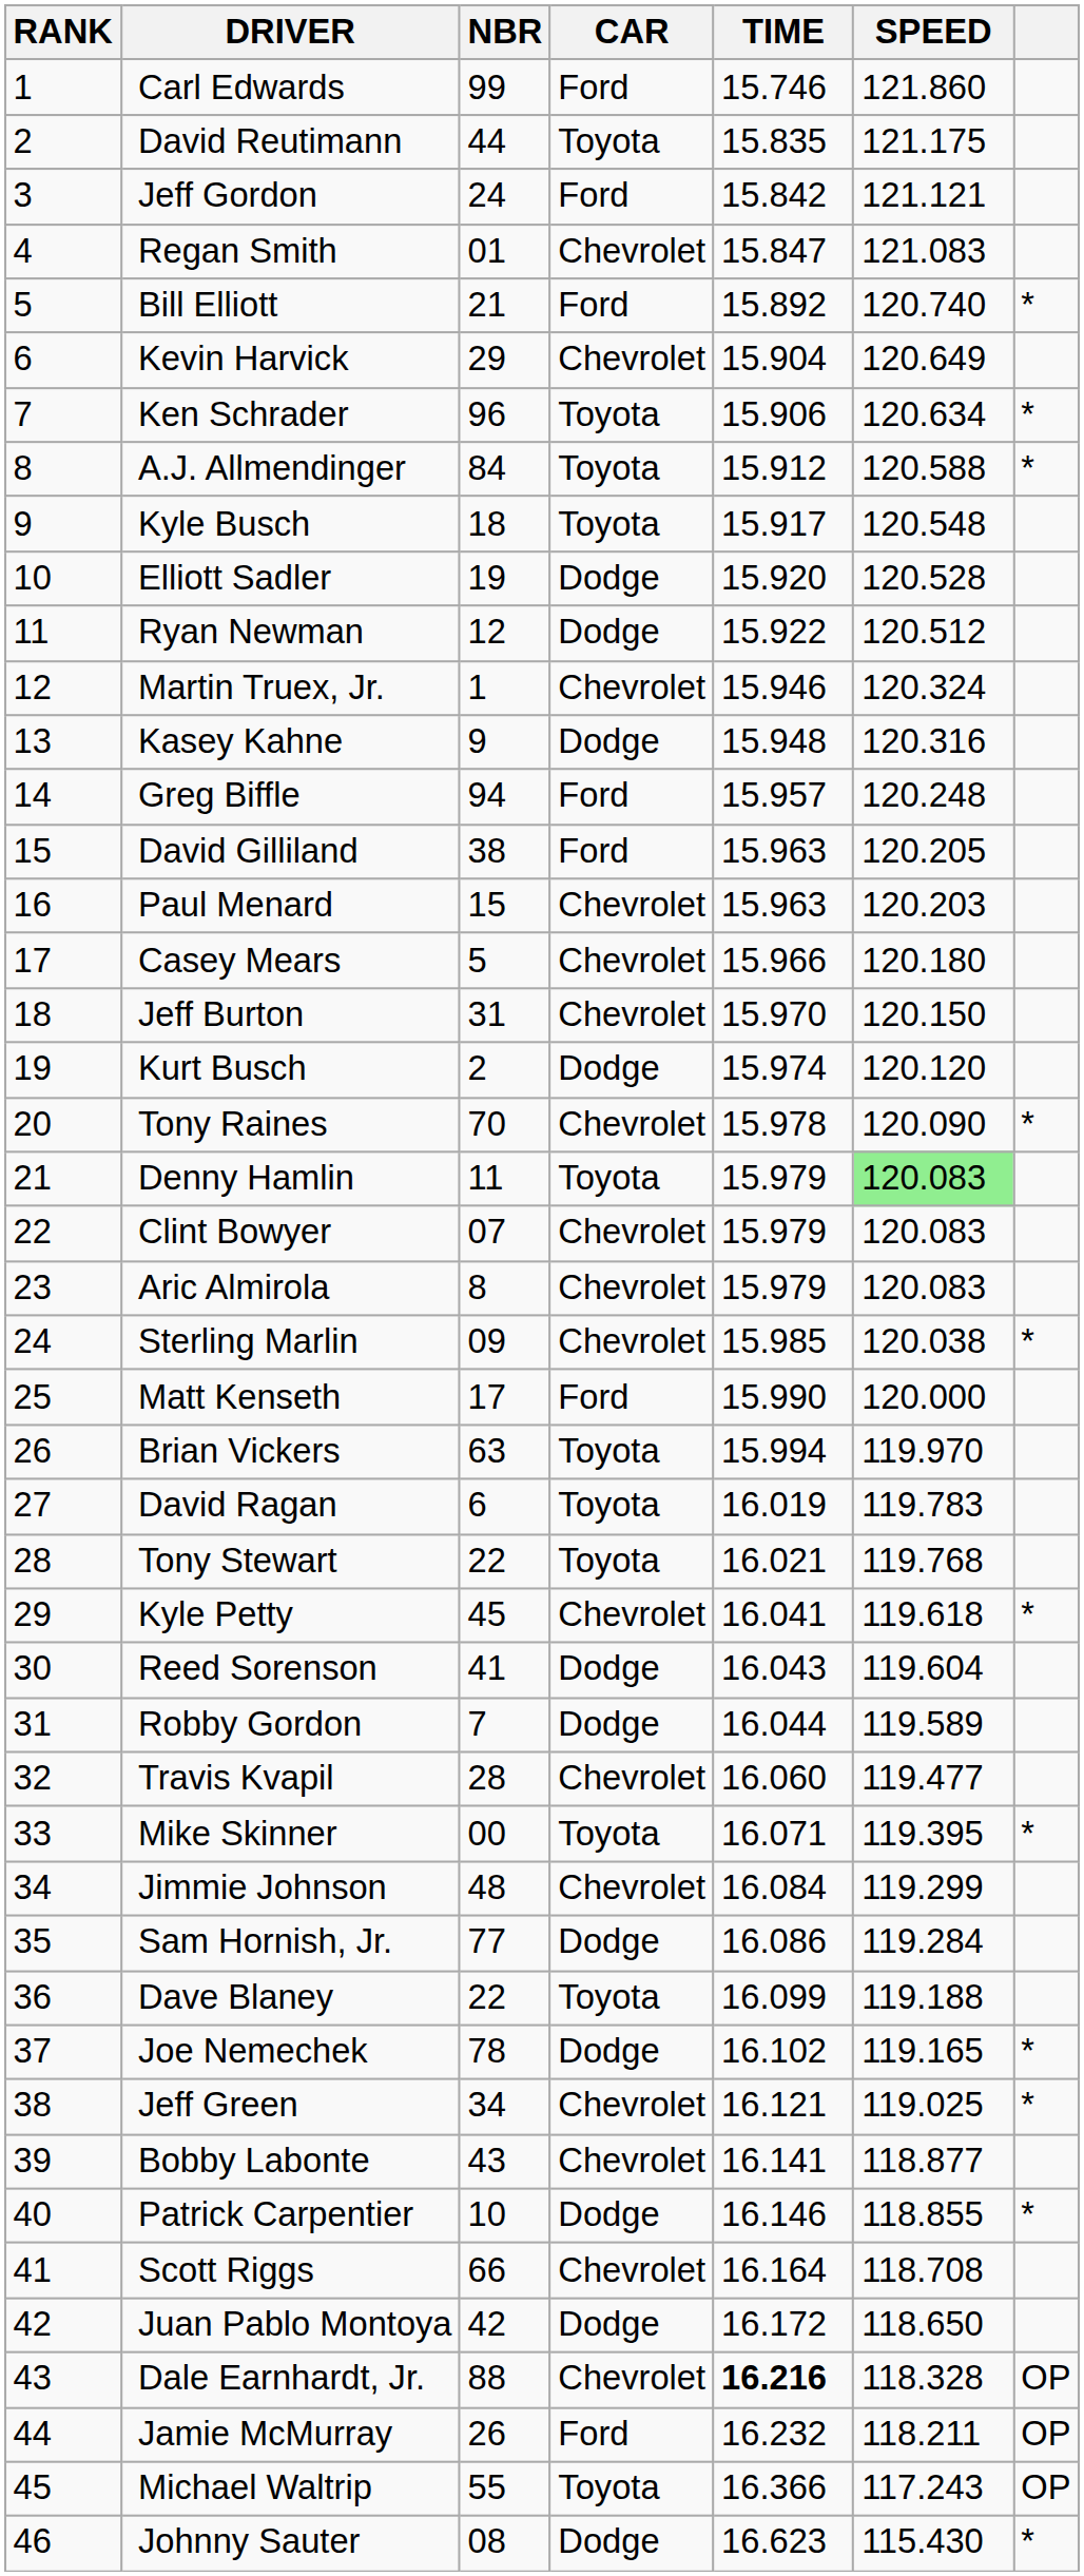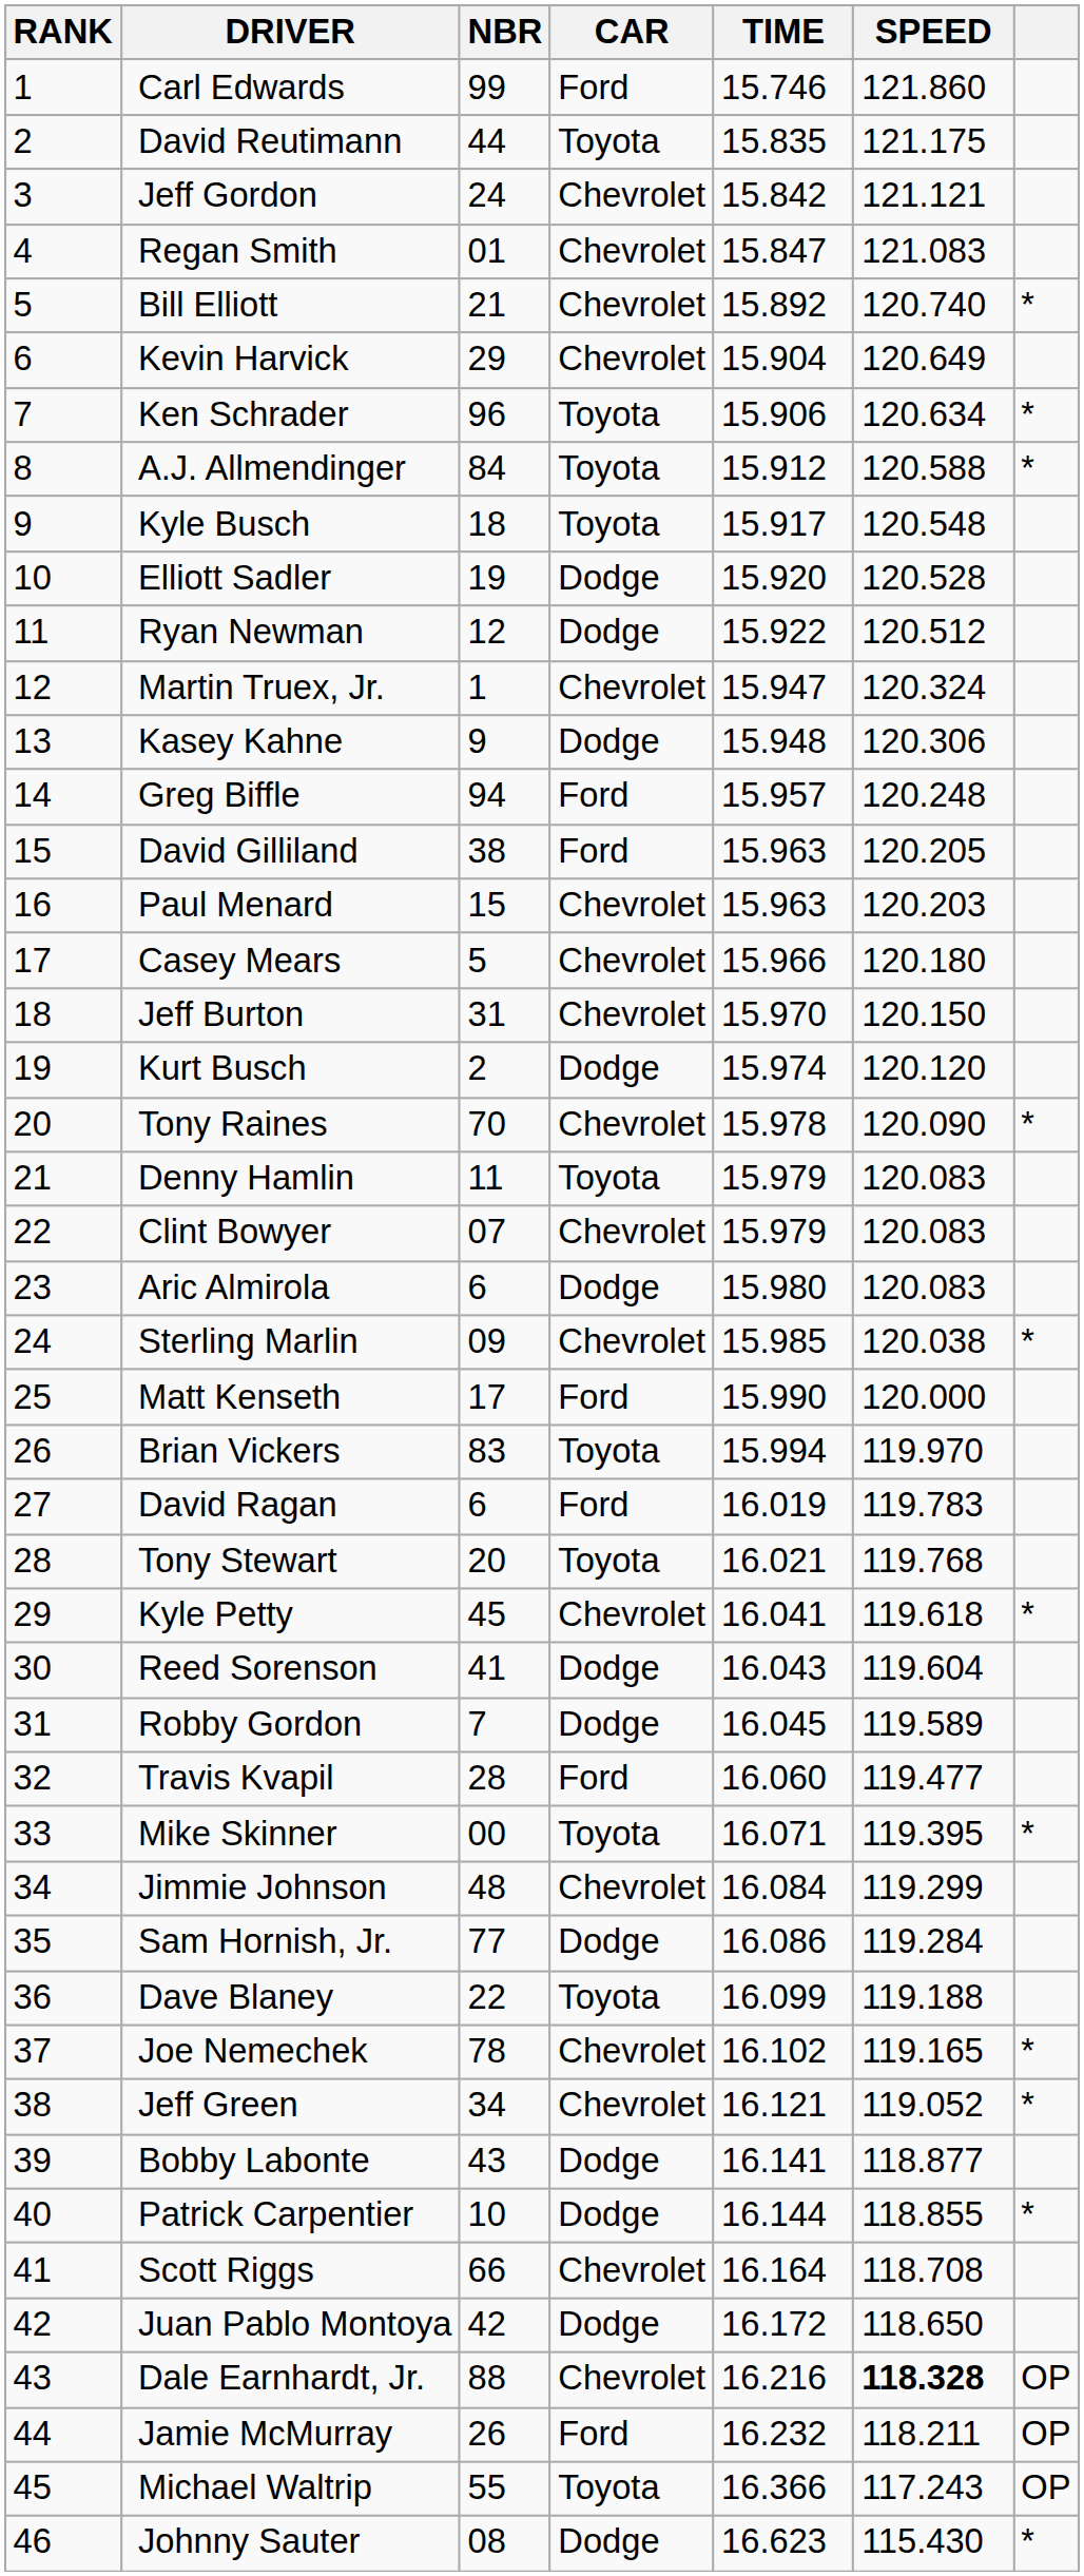Jeff Gordon | CAR: Ford -> Chevrolet
Bill Elliott | CAR: Ford -> Chevrolet
Martin Truex, Jr. | TIME: 15.946 -> 15.947
Kasey Kahne | SPEED: 120.316 -> 120.306
Denny Hamlin | SPEED: lightgreen background -> no background
Aric Almirola | NBR: 8 -> 6
Aric Almirola | CAR: Chevrolet -> Dodge
Aric Almirola | TIME: 15.979 -> 15.980
Brian Vickers | NBR: 63 -> 83
David Ragan | CAR: Toyota -> Ford
Tony Stewart | NBR: 22 -> 20
Robby Gordon | TIME: 16.044 -> 16.045
Travis Kvapil | CAR: Chevrolet -> Ford
Joe Nemechek | CAR: Dodge -> Chevrolet
Jeff Green | SPEED: 119.025 -> 119.052
Bobby Labonte | CAR: Chevrolet -> Dodge
Patrick Carpentier | TIME: 16.146 -> 16.144
Dale Earnhardt, Jr. | TIME: bold -> normal
Dale Earnhardt, Jr. | SPEED: normal -> bold
